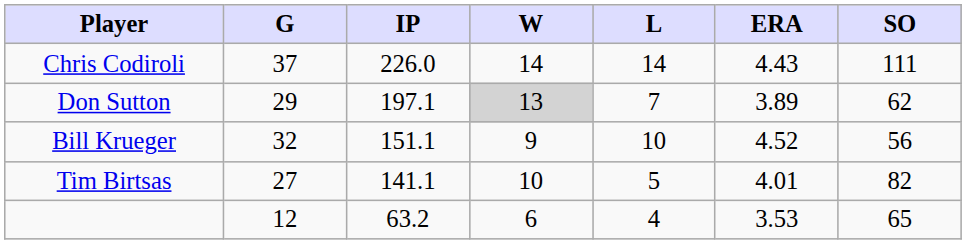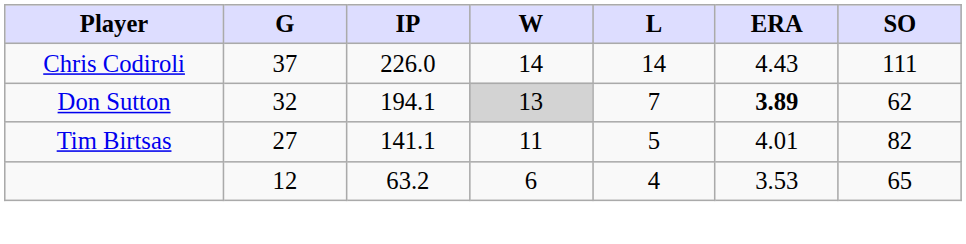Don Sutton | G: 29 -> 32
Don Sutton | IP: 197.1 -> 194.1
Don Sutton | ERA: normal -> bold
- row: Bill Krueger | 32 | 151.1 | 9 | 10 | 4.52 | 56
Tim Birtsas | W: 10 -> 11
